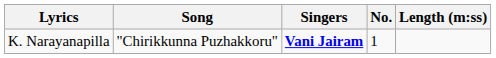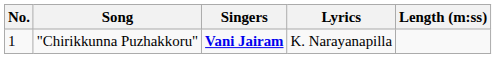columns swapped: No. <-> Lyrics
